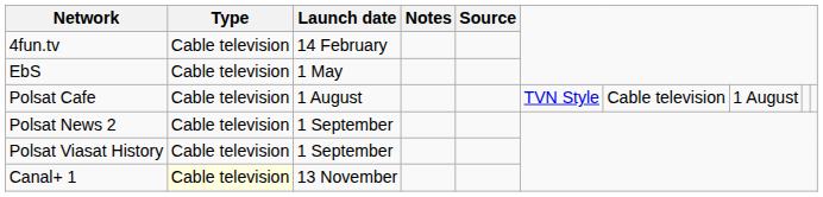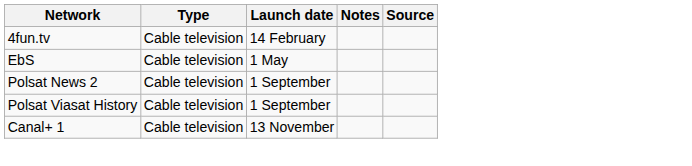- row: Polsat Cafe | Cable television | 1 August | TVN Style | Cable television | 1 August
Canal+ 1 | Type: lightyellow background -> no background
